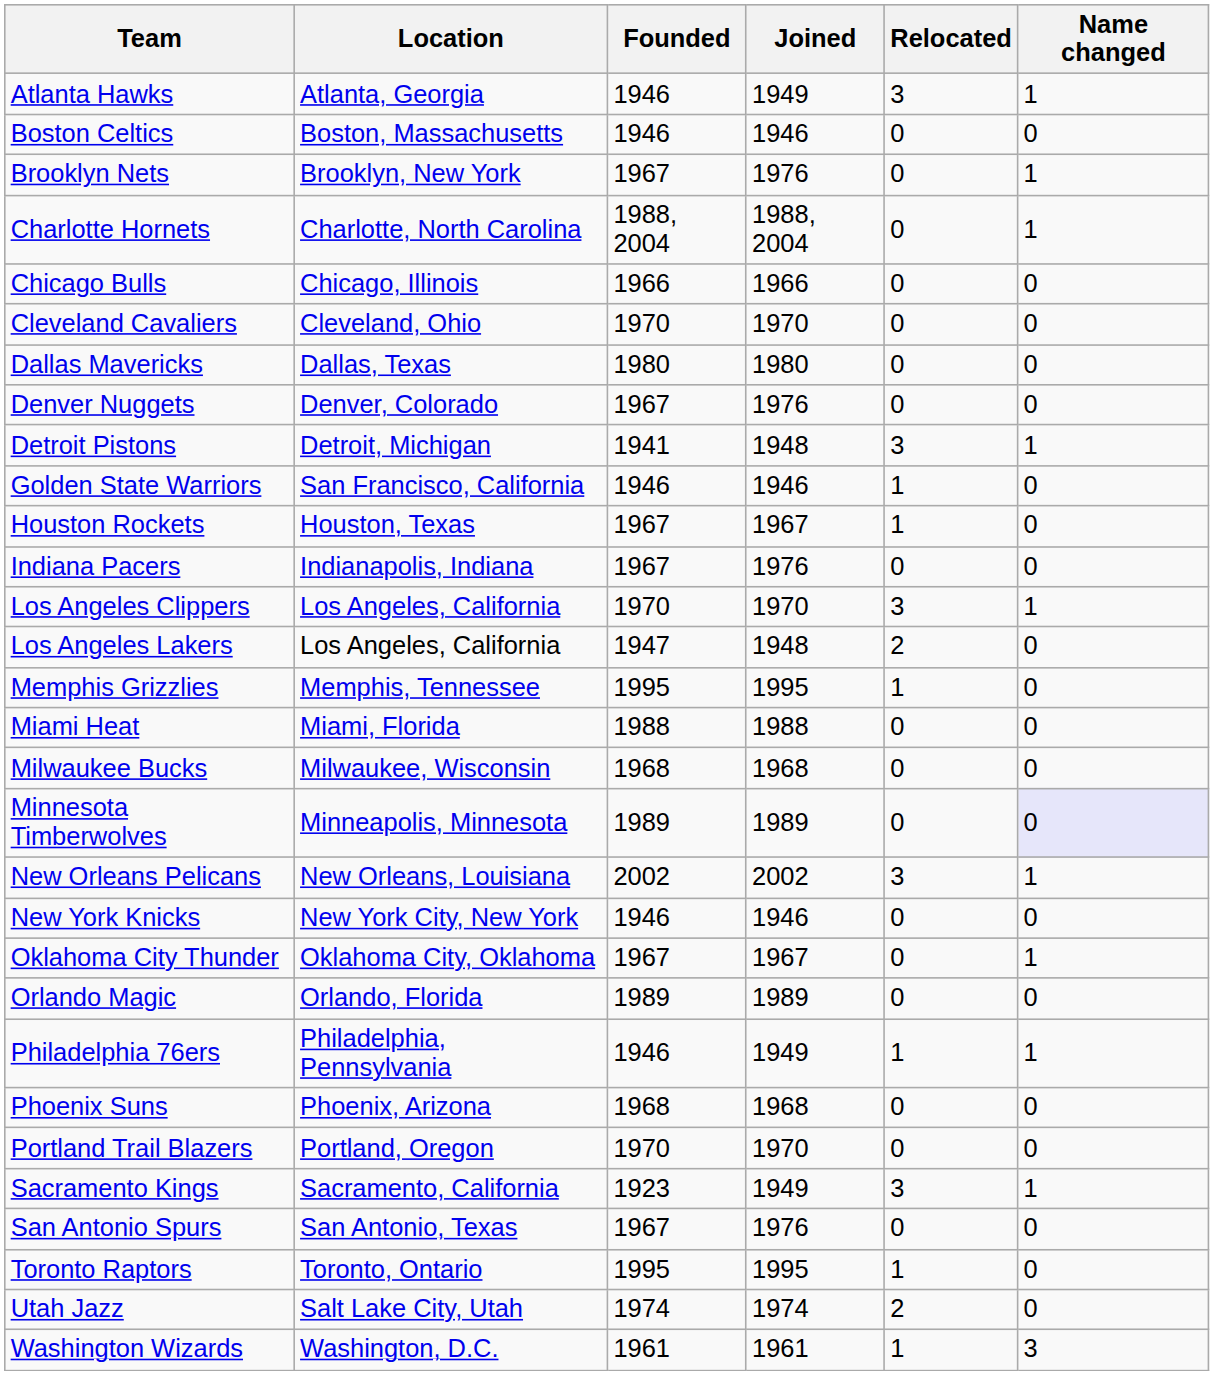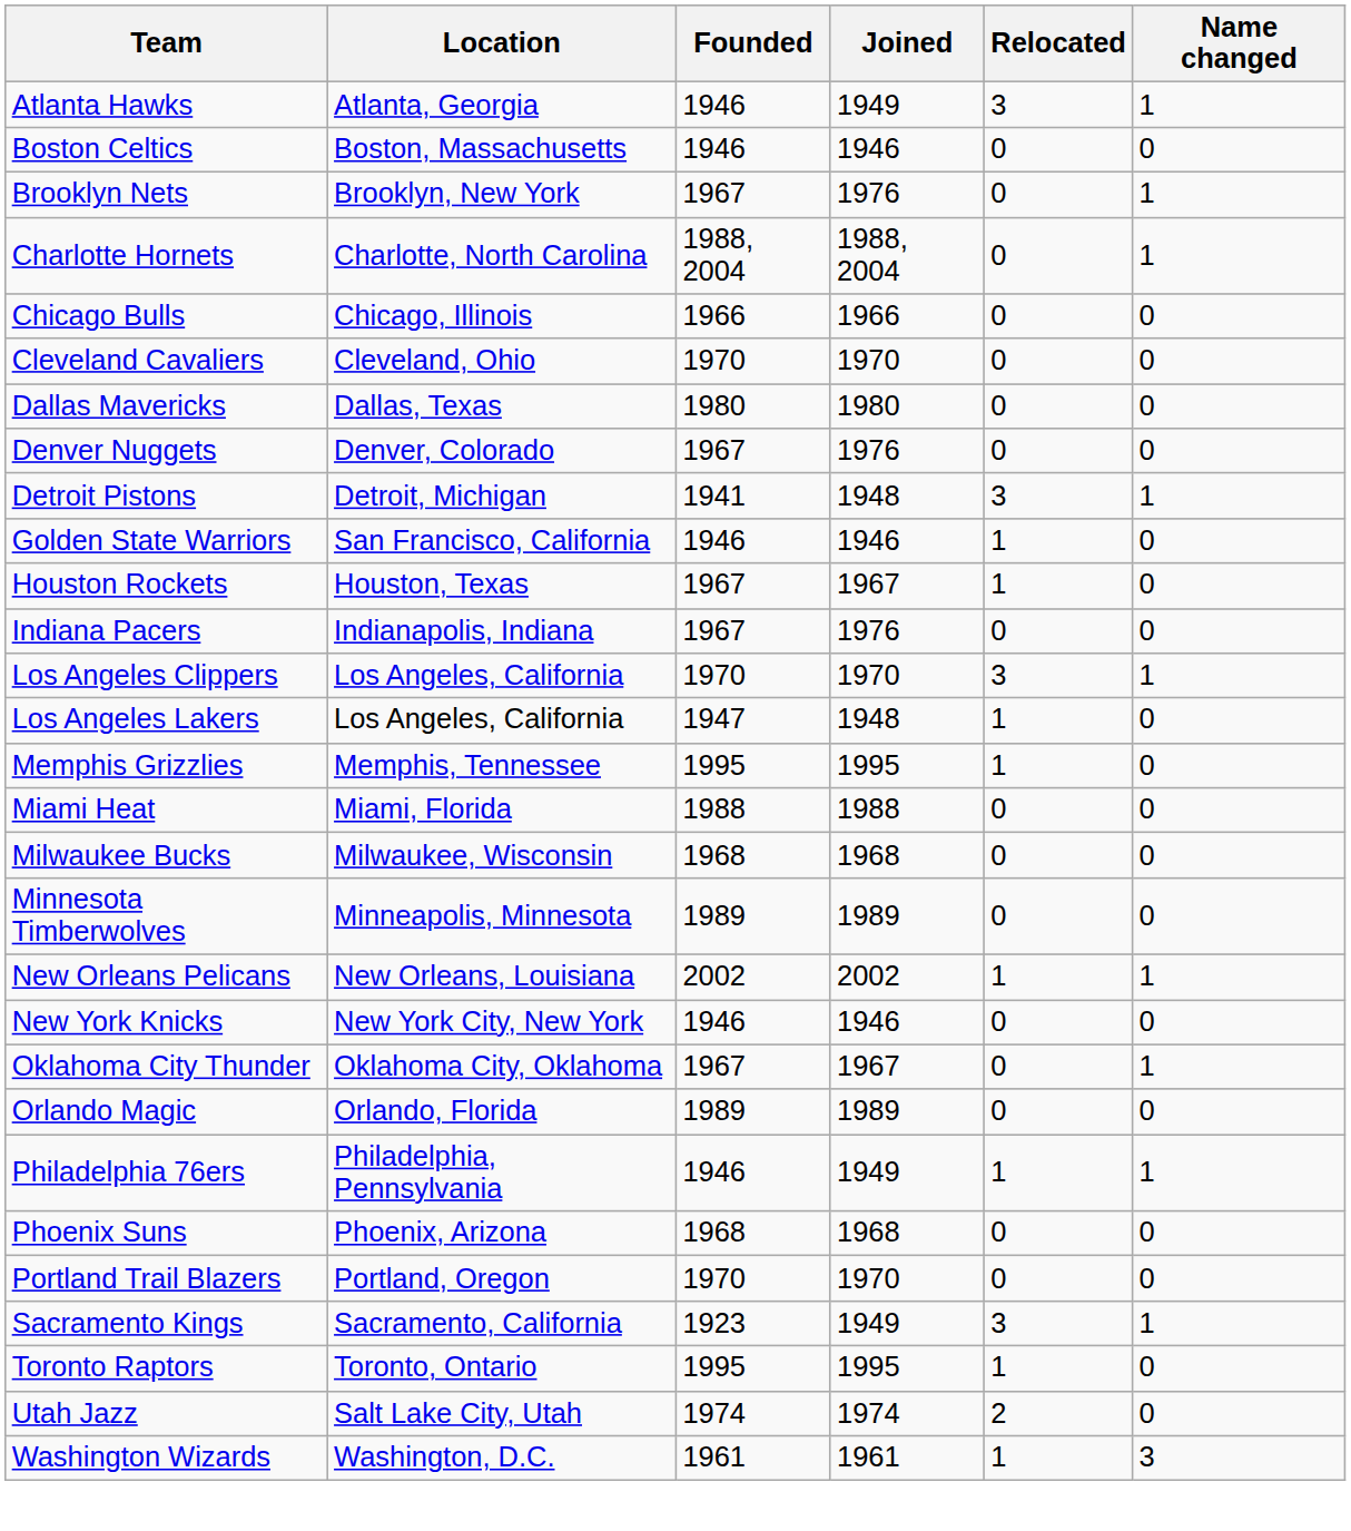Los Angeles Lakers | Relocated: 2 -> 1
Minnesota Timberwolves | Name changed: lavender background -> no background
New Orleans Pelicans | Relocated: 3 -> 1
- row: San Antonio Spurs | San Antonio, Texas | 1967 | 1976 | 0 | 0
